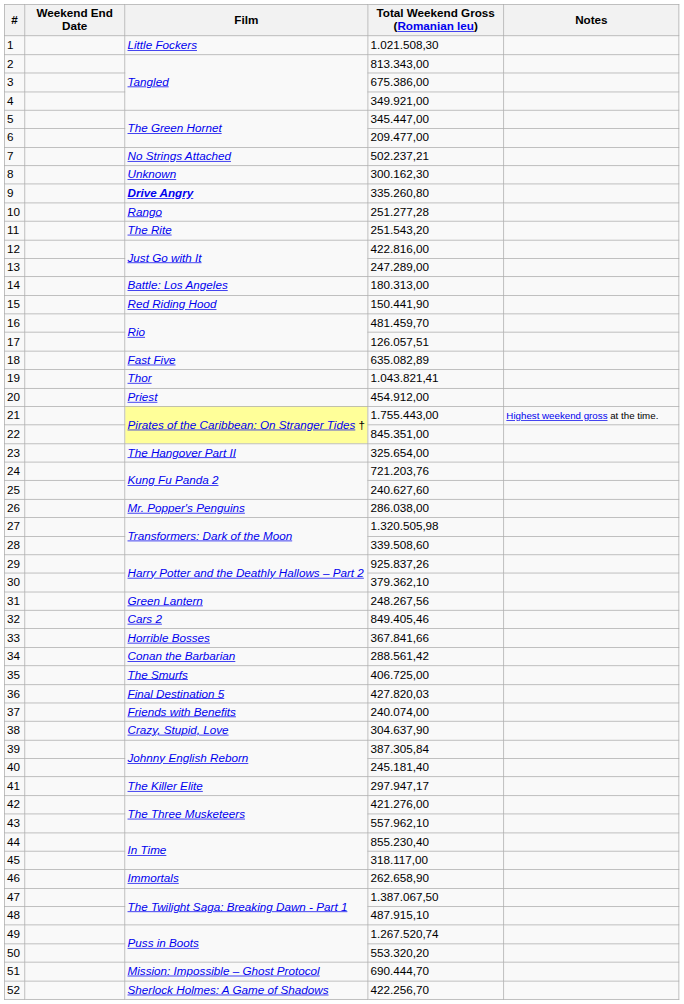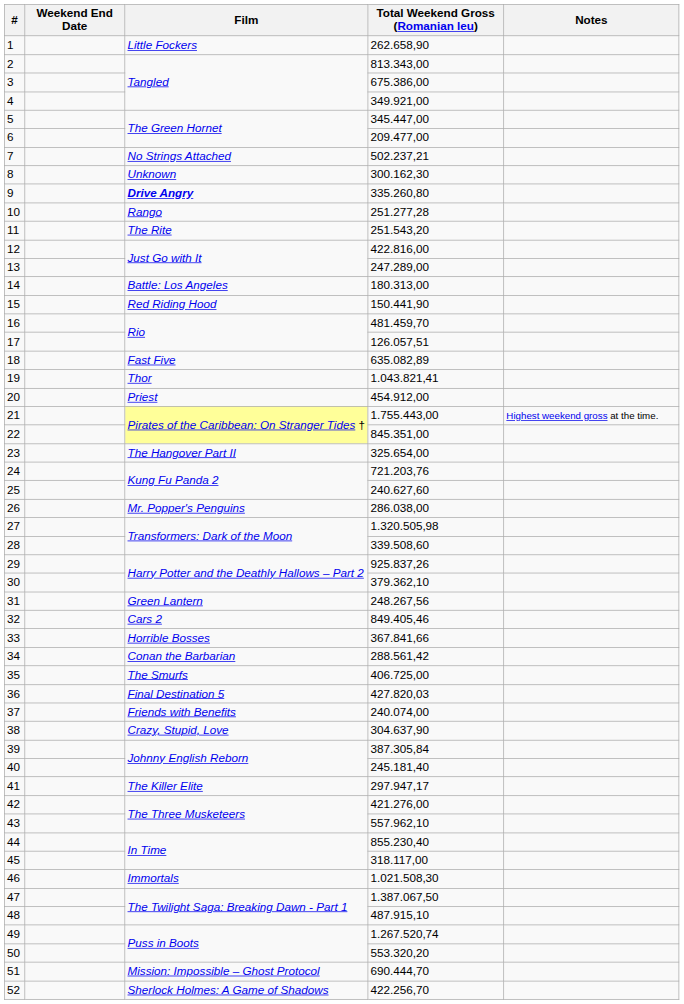1 | Total Weekend Gross (Romanian leu): 1.021.508,30 -> 262.658,90
46 | Total Weekend Gross (Romanian leu): 262.658,90 -> 1.021.508,30
